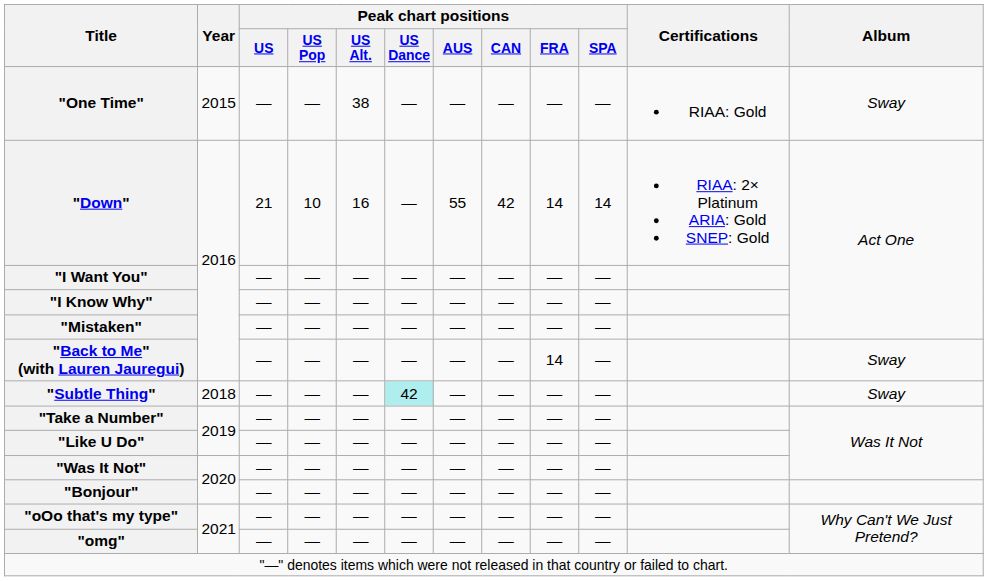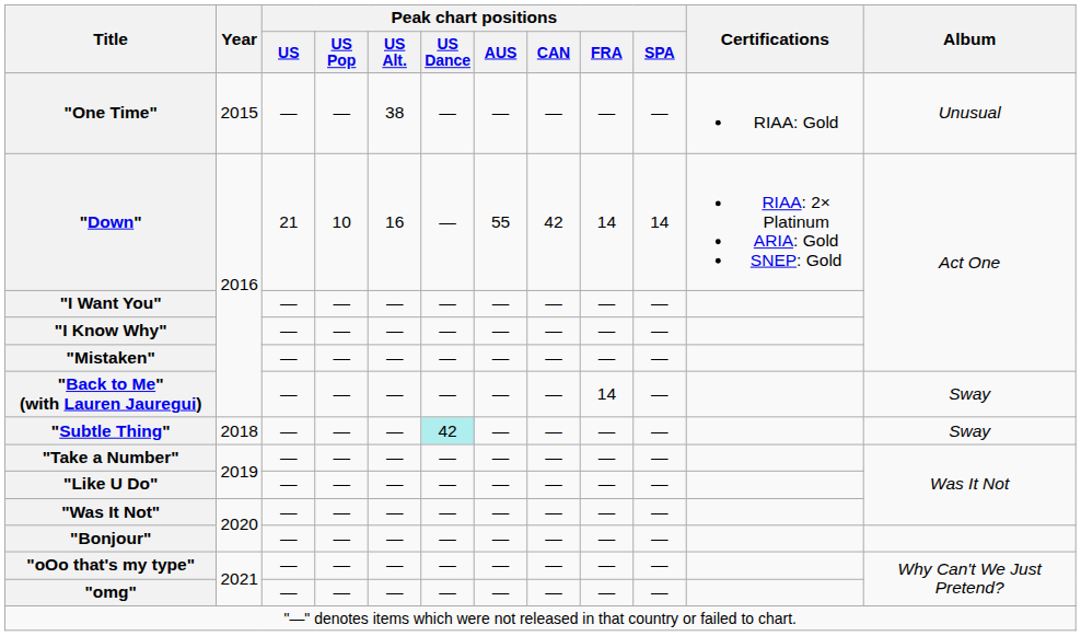"One Time" | Album: Sway -> Unusual
